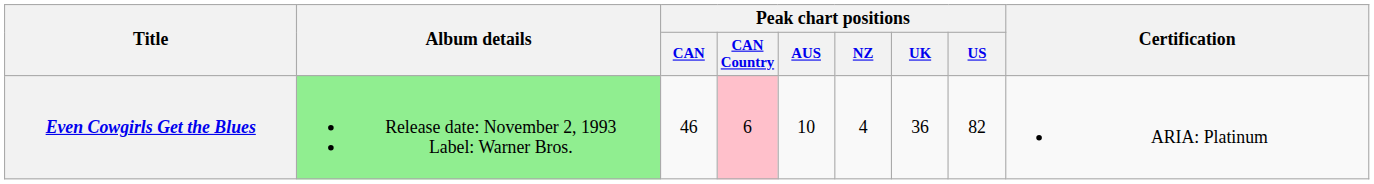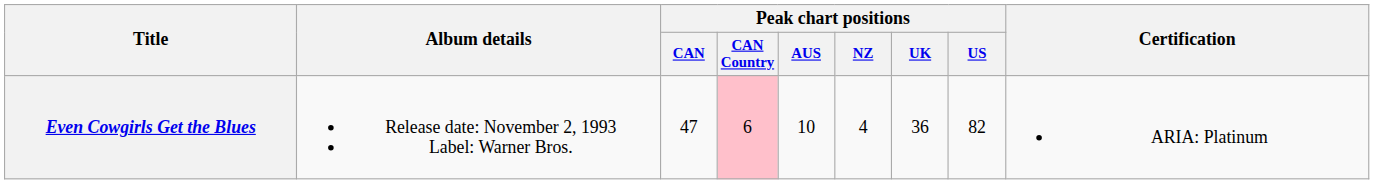Even Cowgirls Get the Blues | Album details: lightgreen background -> no background
Even Cowgirls Get the Blues | Peak chart positions / CAN: 46 -> 47
